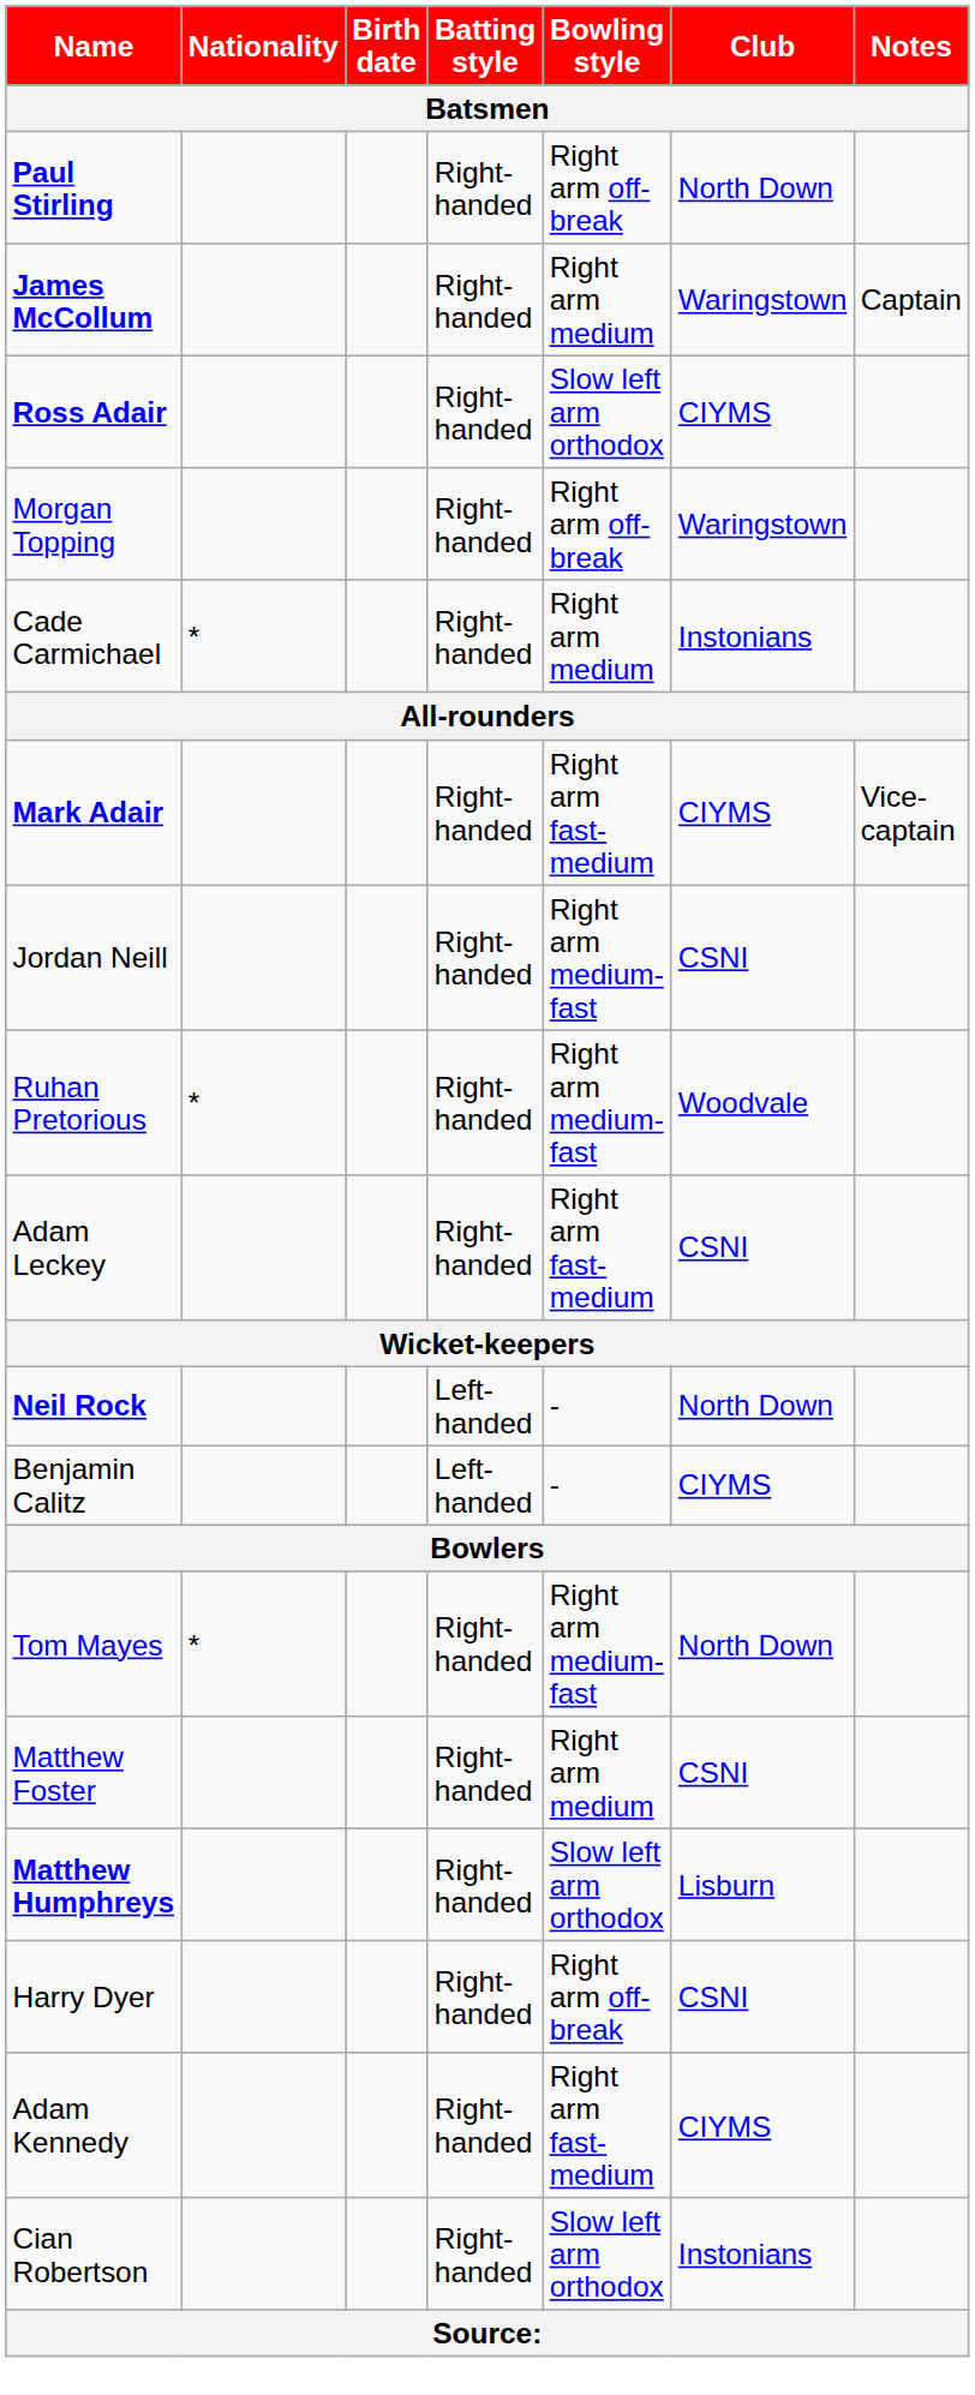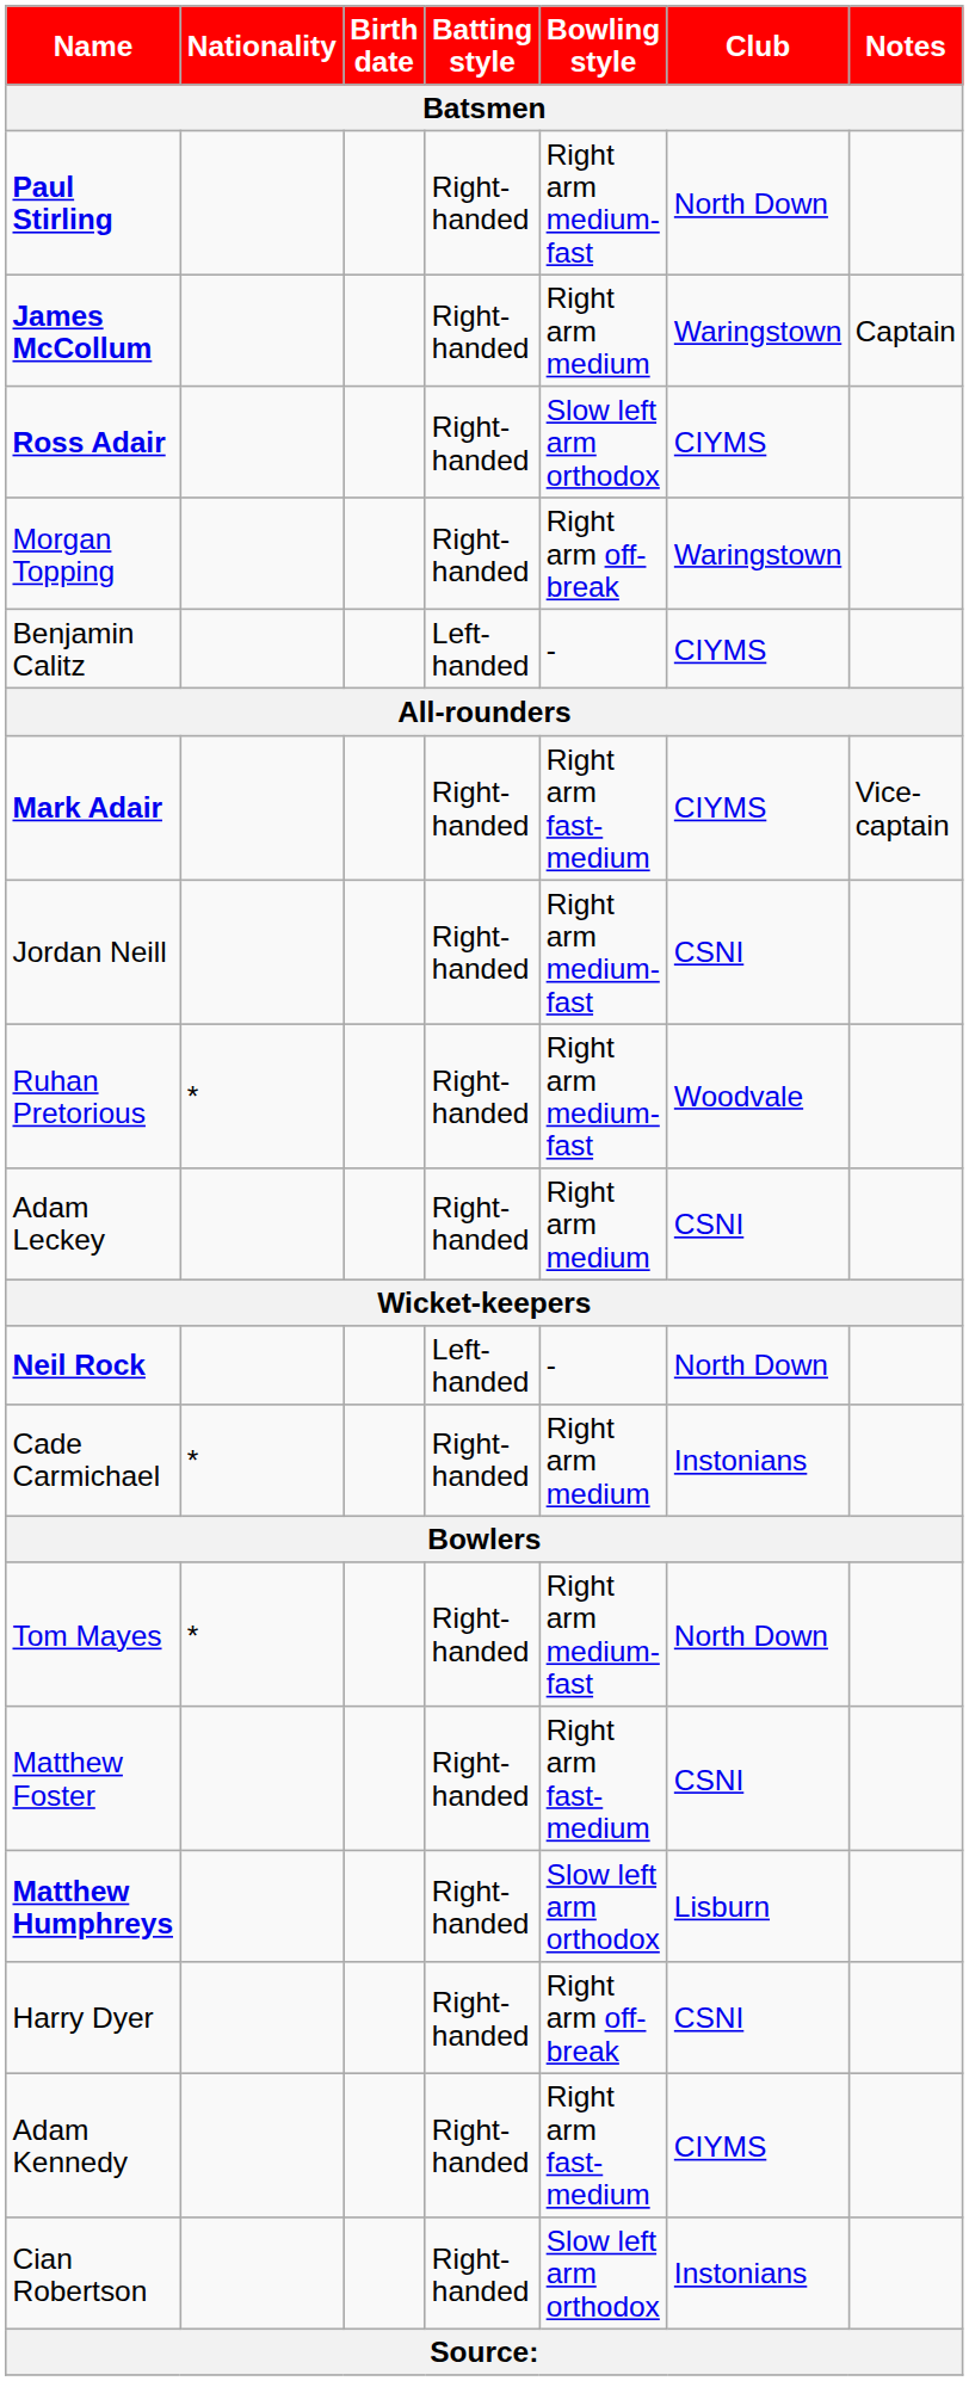Paul Stirling | Bowling style: Right arm off-break -> Right arm medium-fast
rows swapped: Cade Carmichael <-> Benjamin Calitz
Adam Leckey | Bowling style: Right arm fast-medium -> Right arm medium
Matthew Foster | Bowling style: Right arm medium -> Right arm fast-medium
